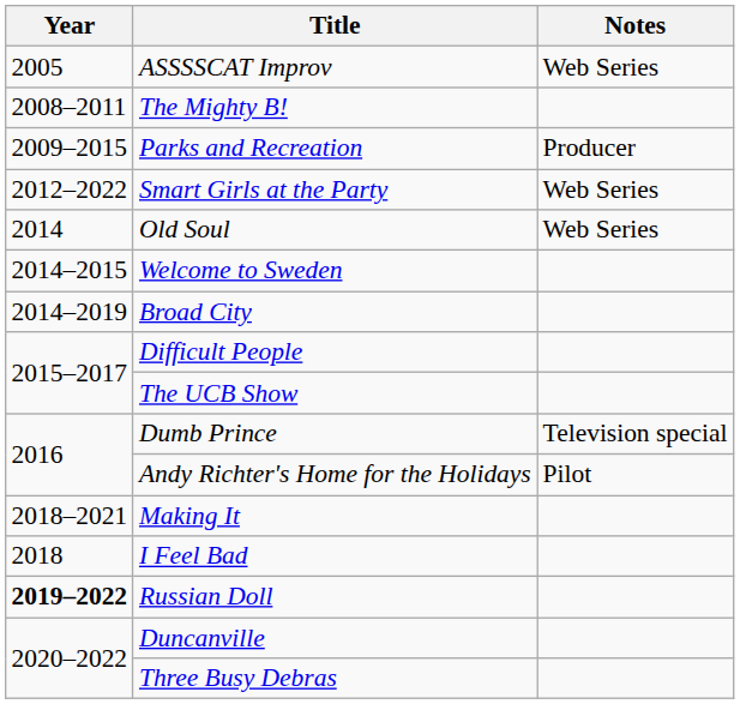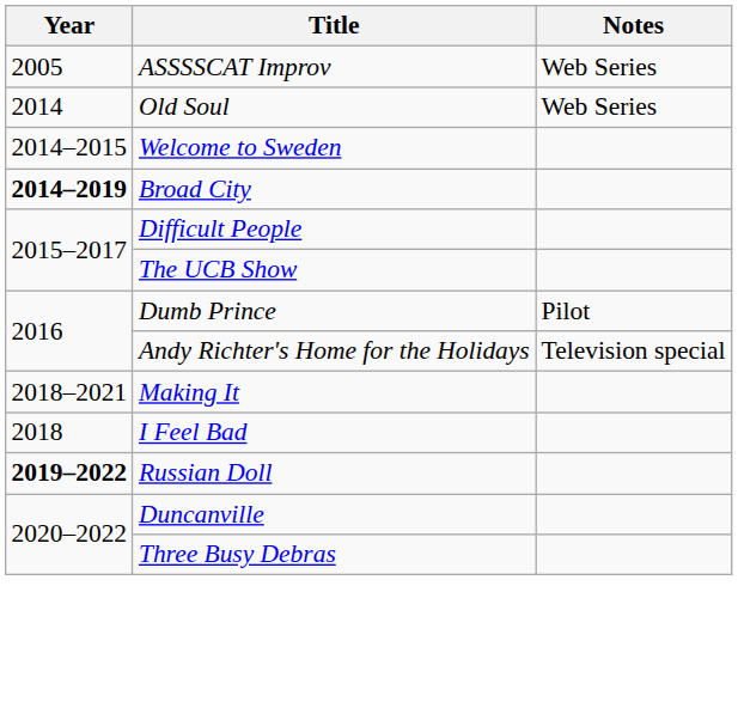- row: 2008–2011 | The Mighty B!
- row: 2009–2015 | Parks and Recreation | Producer
- row: 2012–2022 | Smart Girls at the Party | Web Series
Broad City | Year: normal -> bold
Dumb Prince | Notes: Television special -> Pilot
Andy Richter's Home for the Holidays | Notes: Pilot -> Television special
